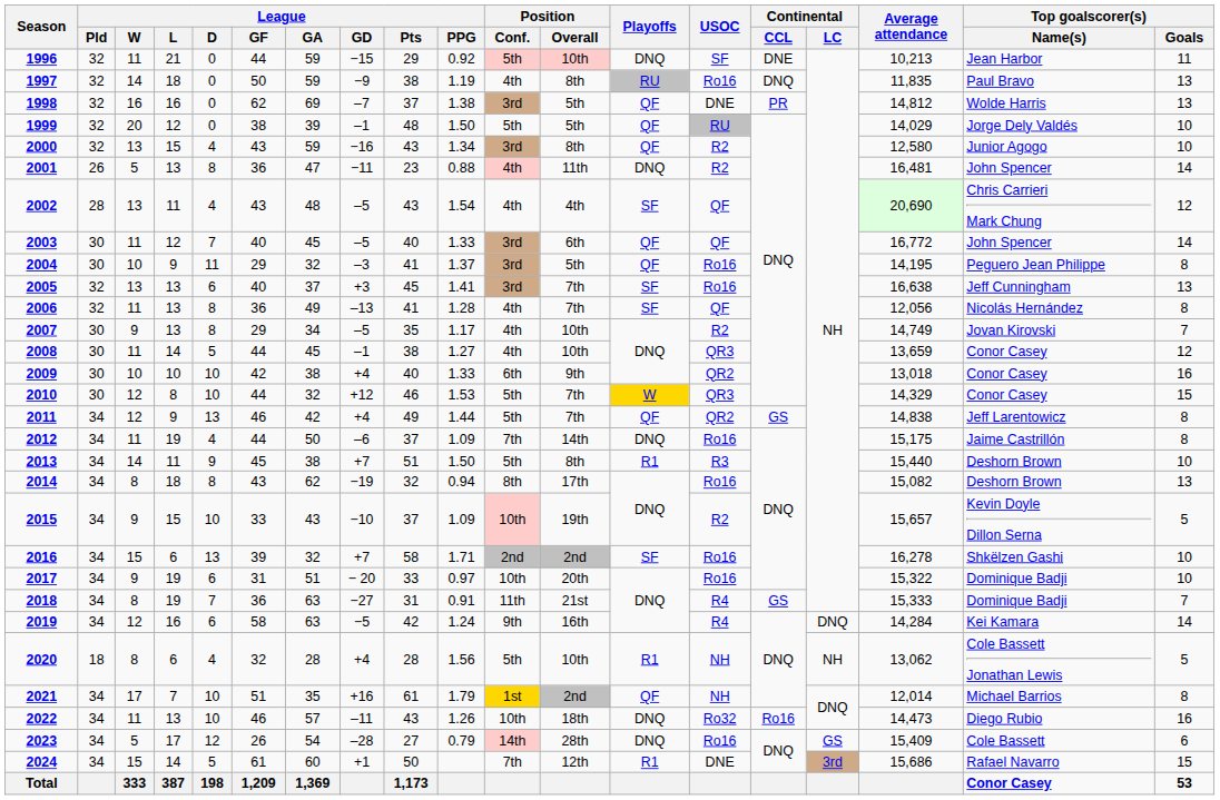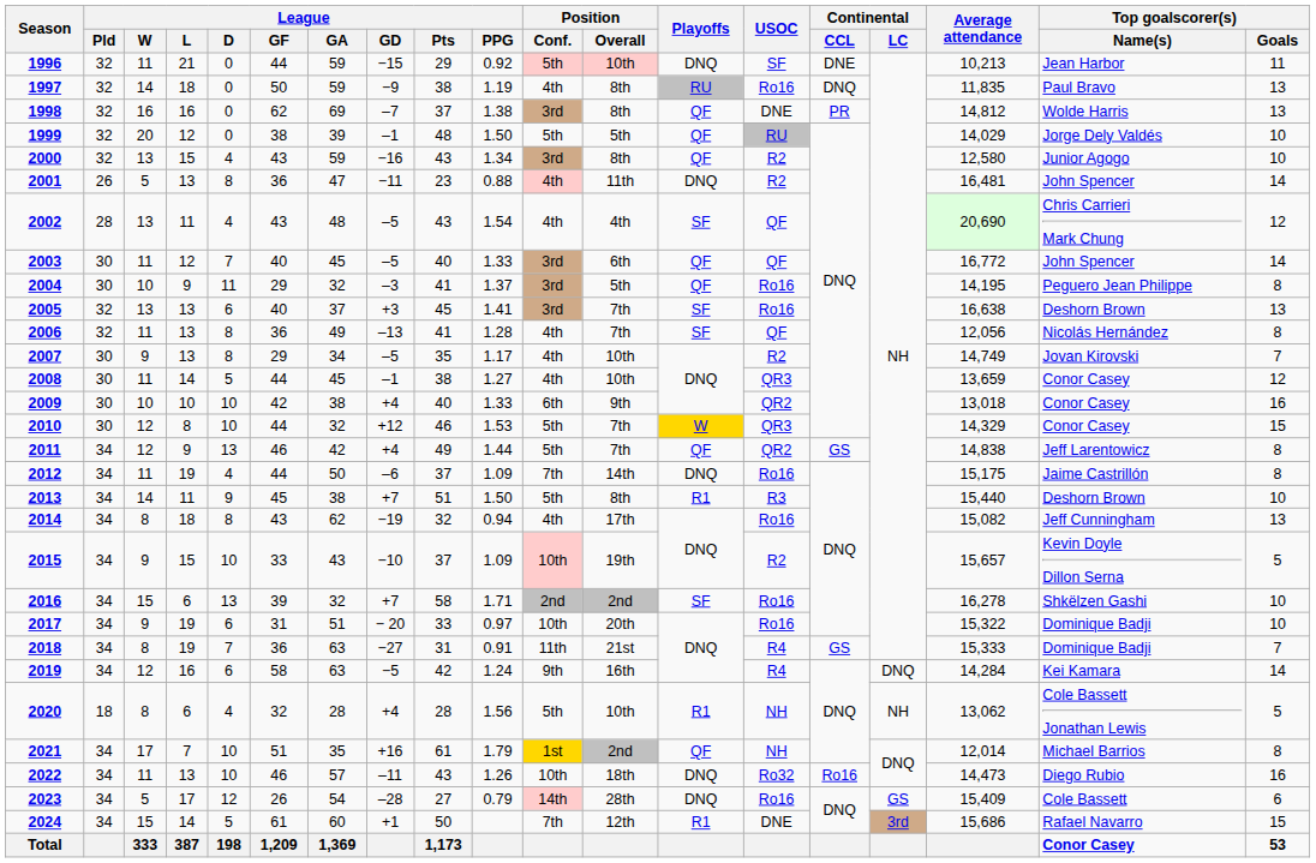1998 | Position / Overall: 5th -> 8th
2005 | Top goalscorer(s) / Name(s): Jeff Cunningham -> Deshorn Brown
2014 | Position / Conf.: 8th -> 4th
2014 | Top goalscorer(s) / Name(s): Deshorn Brown -> Jeff Cunningham
